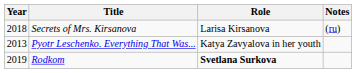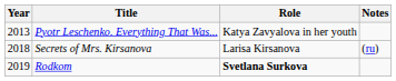rows swapped: Pyotr Leschenko. Everything That Was... <-> Secrets of Mrs. Kirsanova
